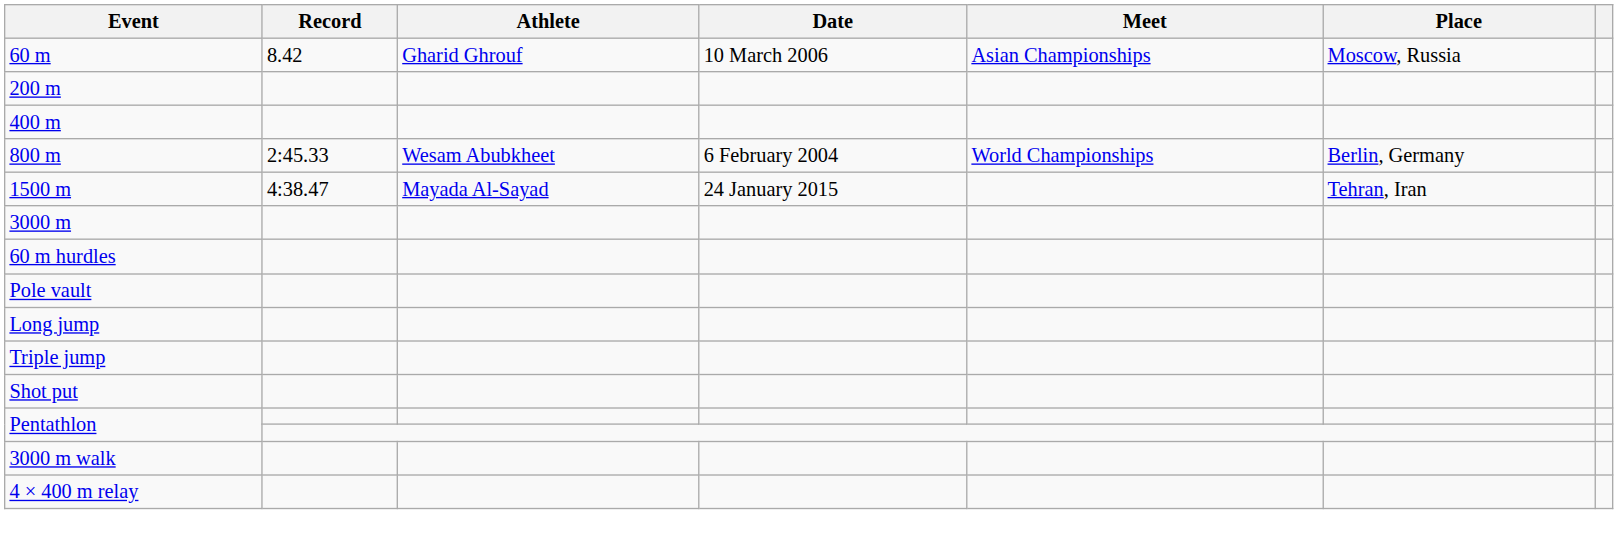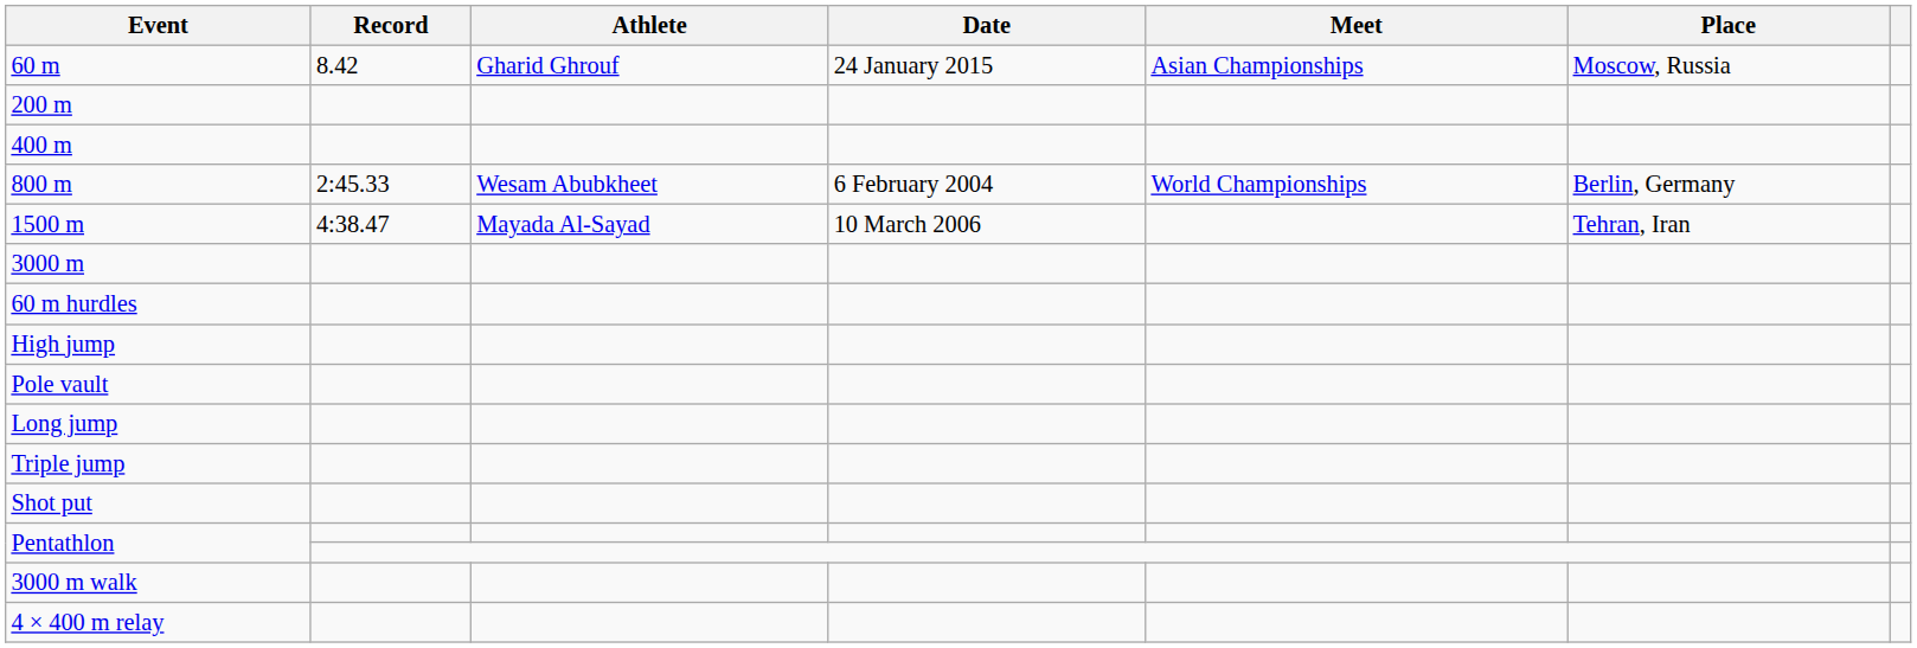60 m | Date: 10 March 2006 -> 24 January 2015
1500 m | Date: 24 January 2015 -> 10 March 2006
+ row: High jump
